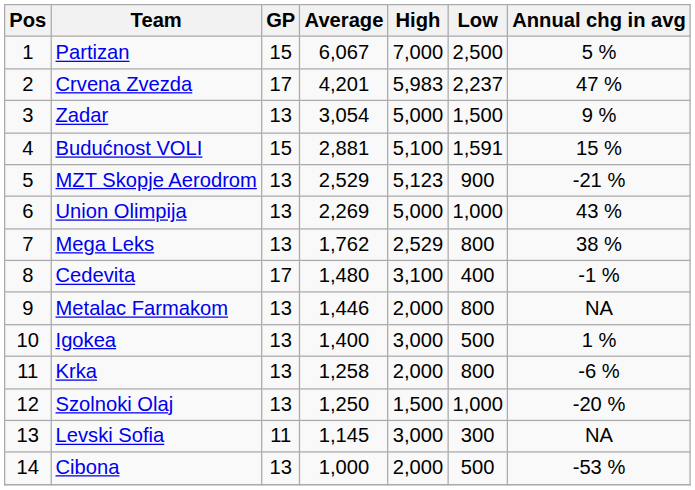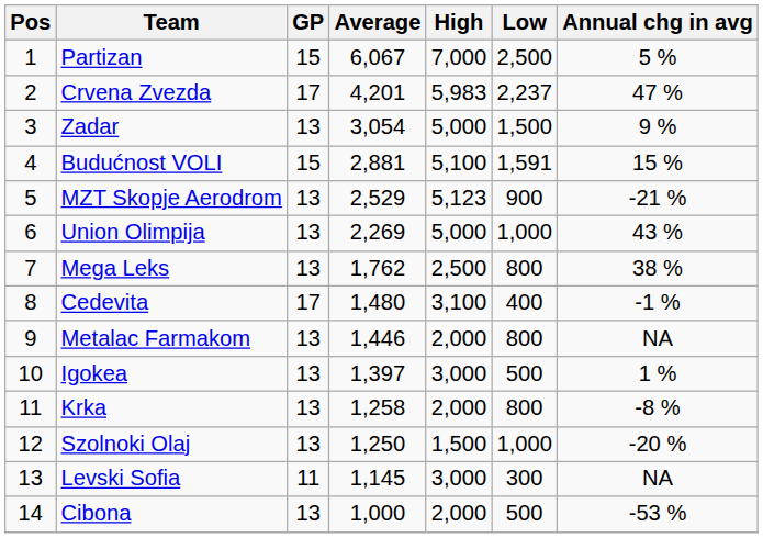Mega Leks | High: 2,529 -> 2,500
Igokea | Average: 1,400 -> 1,397
Krka | Annual chg in avg: -6 % -> -8 %
